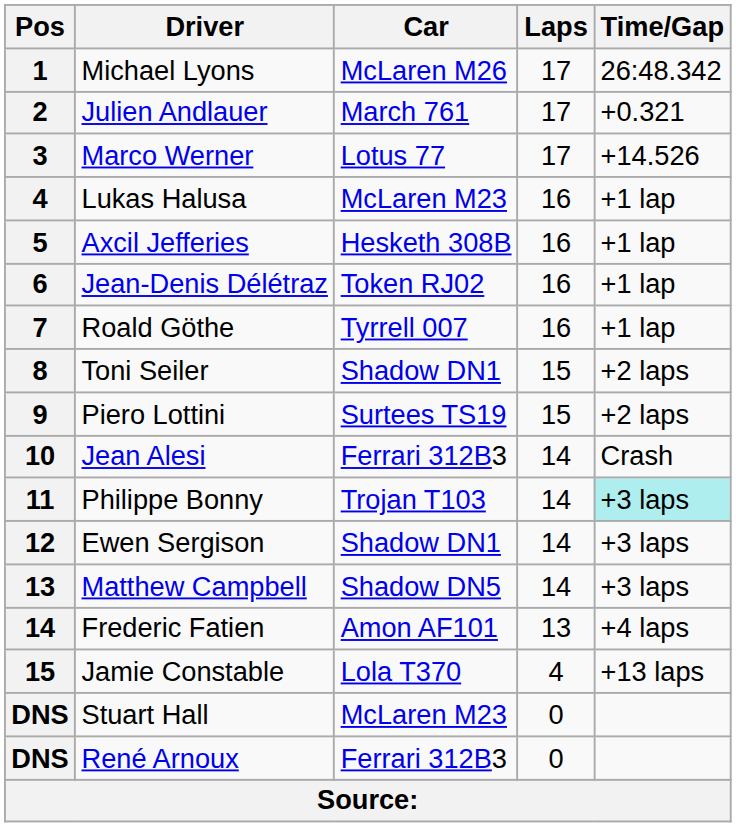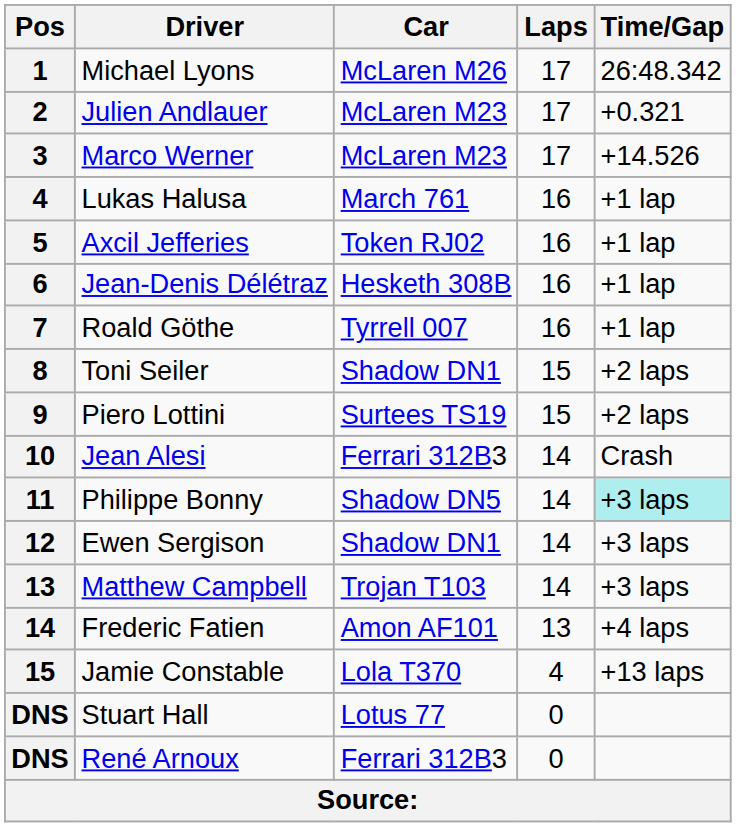Julien Andlauer | Car: March 761 -> McLaren M23
Marco Werner | Car: Lotus 77 -> McLaren M23
Lukas Halusa | Car: McLaren M23 -> March 761
Axcil Jefferies | Car: Hesketh 308B -> Token RJ02
Jean-Denis Délétraz | Car: Token RJ02 -> Hesketh 308B
Philippe Bonny | Car: Trojan T103 -> Shadow DN5
Matthew Campbell | Car: Shadow DN5 -> Trojan T103
Stuart Hall | Car: McLaren M23 -> Lotus 77
